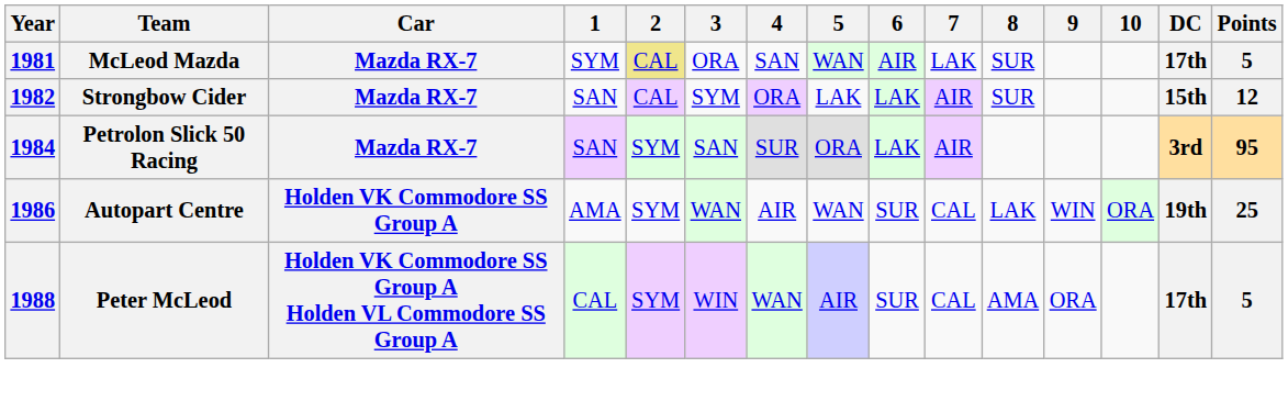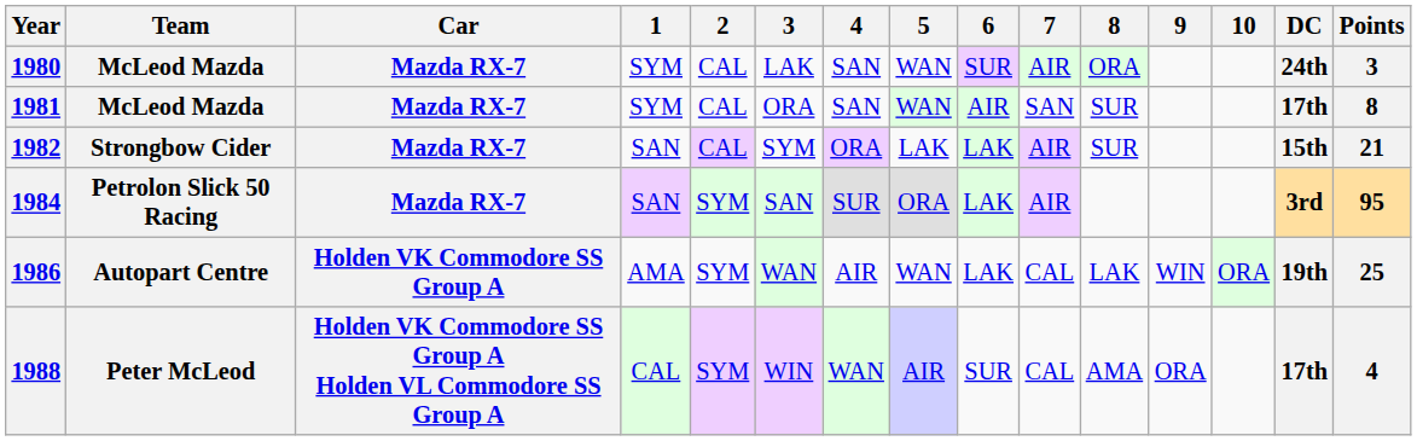+ row: 1980 | McLeod Mazda | Mazda RX-7 | SYM | CAL | LAK | SAN | WAN | SUR | AIR | ORA | 24th | 3
1981 | 2: khaki background -> no background
1981 | 7: LAK -> SAN
1981 | Points: 5 -> 8
1982 | Points: 12 -> 21
1986 | 6: SUR -> LAK
1988 | Points: 5 -> 4
